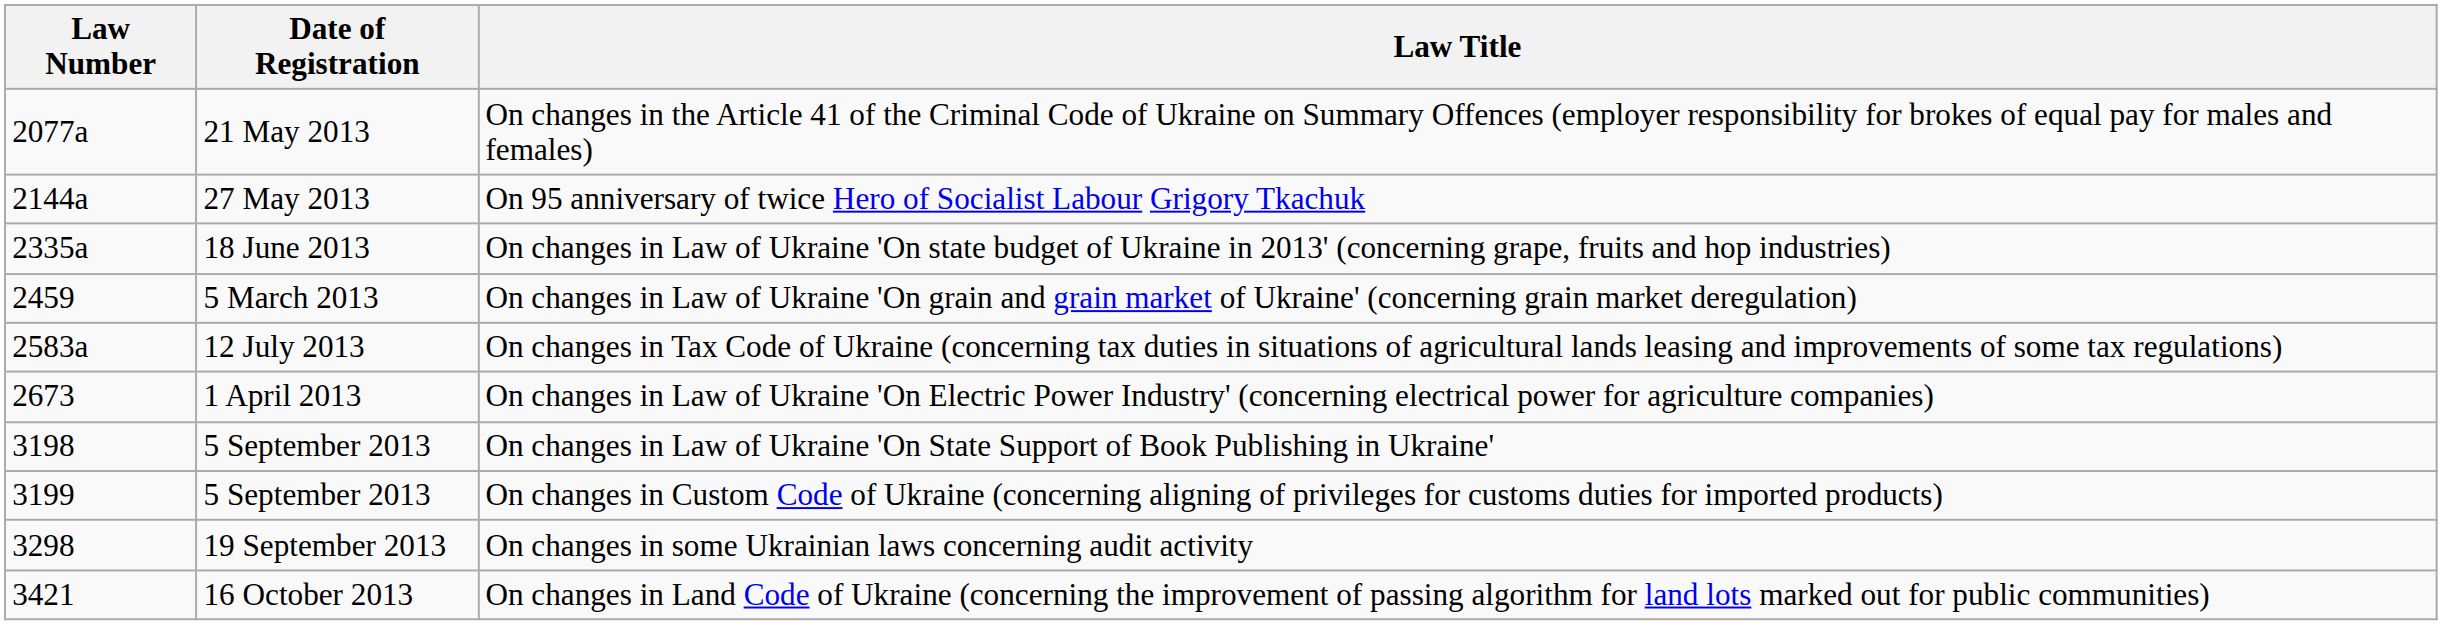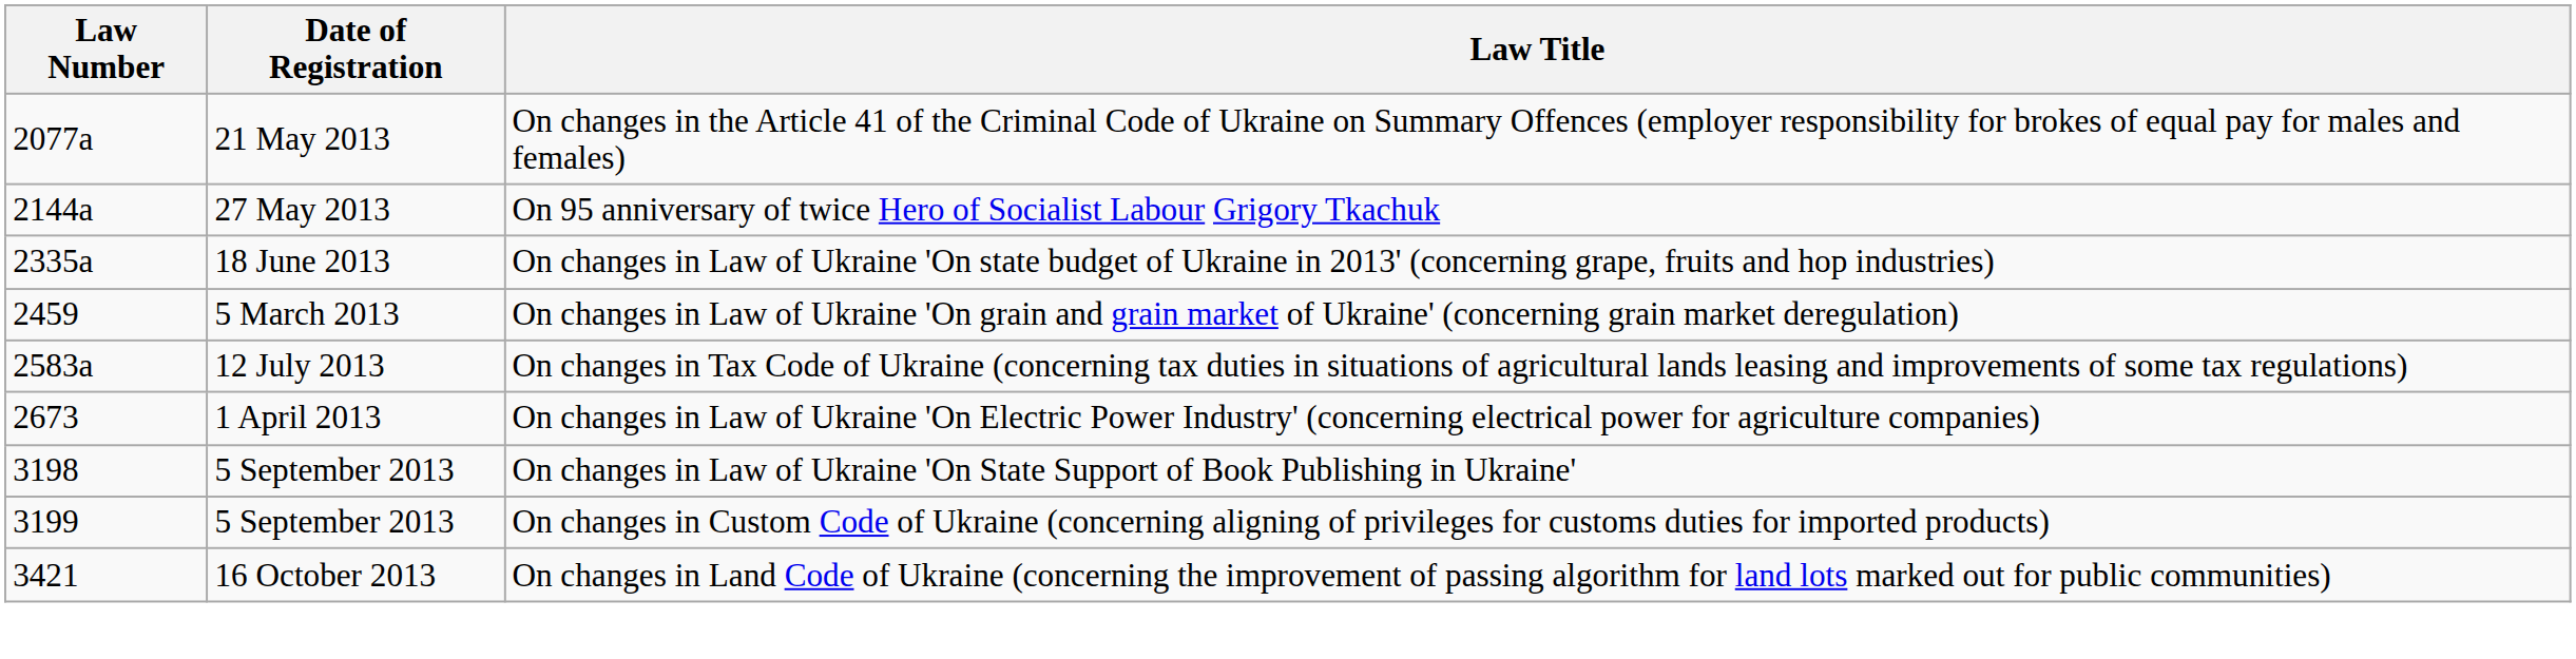- row: 3298 | 19 September 2013 | On changes in some Ukrainian laws concerning audit activity
